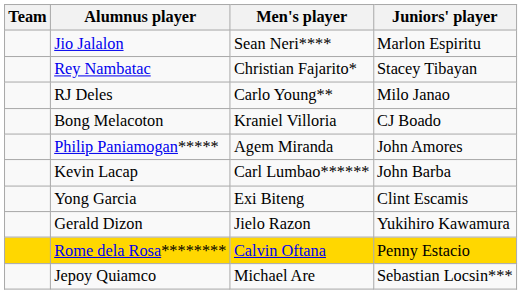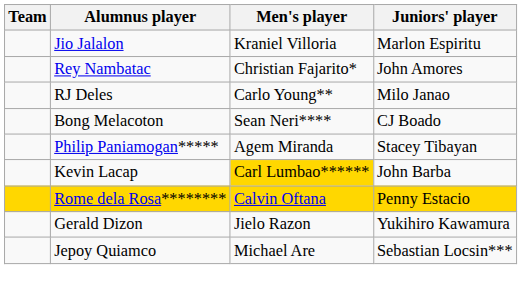Jio Jalalon | Men's player: Sean Neri**** -> Kraniel Villoria
Rey Nambatac | Juniors' player: Stacey Tibayan -> John Amores
Bong Melacoton | Men's player: Kraniel Villoria -> Sean Neri****
Philip Paniamogan***** | Juniors' player: John Amores -> Stacey Tibayan
Kevin Lacap | Men's player: no background -> gold background
- row: Yong Garcia | Exi Biteng | Clint Escamis
rows swapped: Gerald Dizon <-> Rome dela Rosa********
